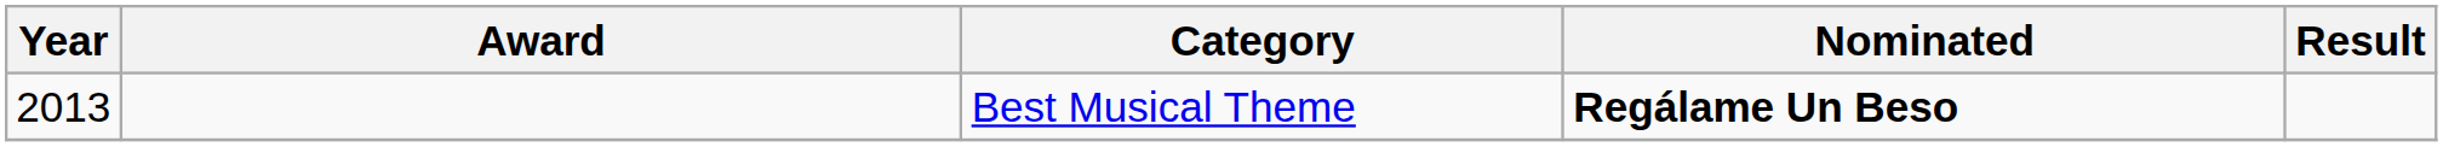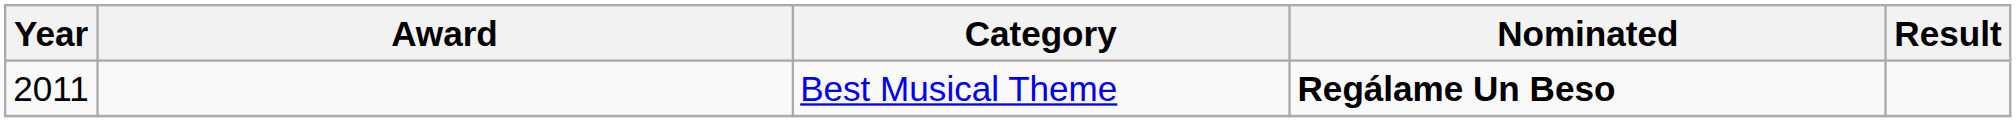Best Musical Theme | Year: 2013 -> 2011
